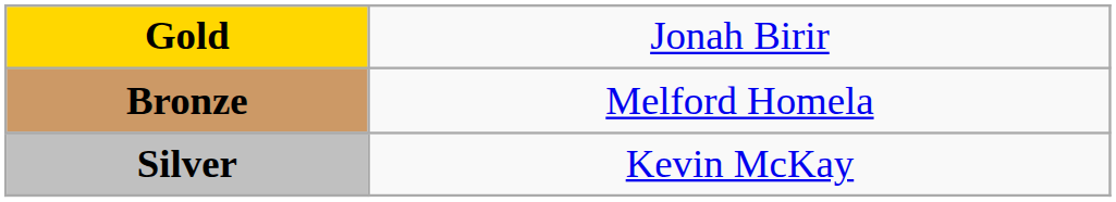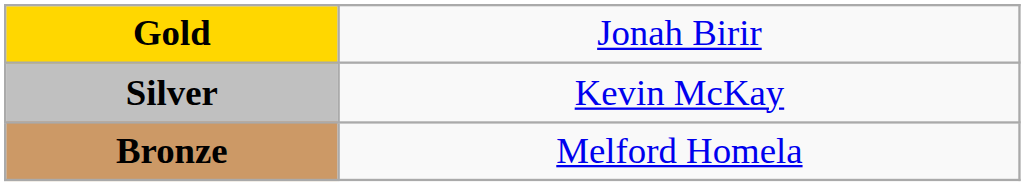rows swapped: Silver <-> Bronze
